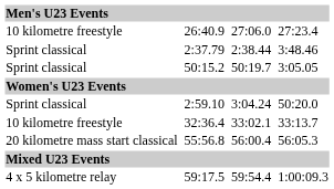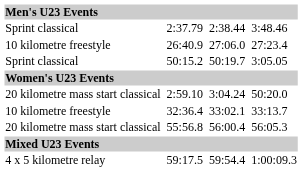rows swapped: 2:37.79 <-> 26:40.9
2:59.10 | column 1: Sprint classical -> 20 kilometre mass start classical
